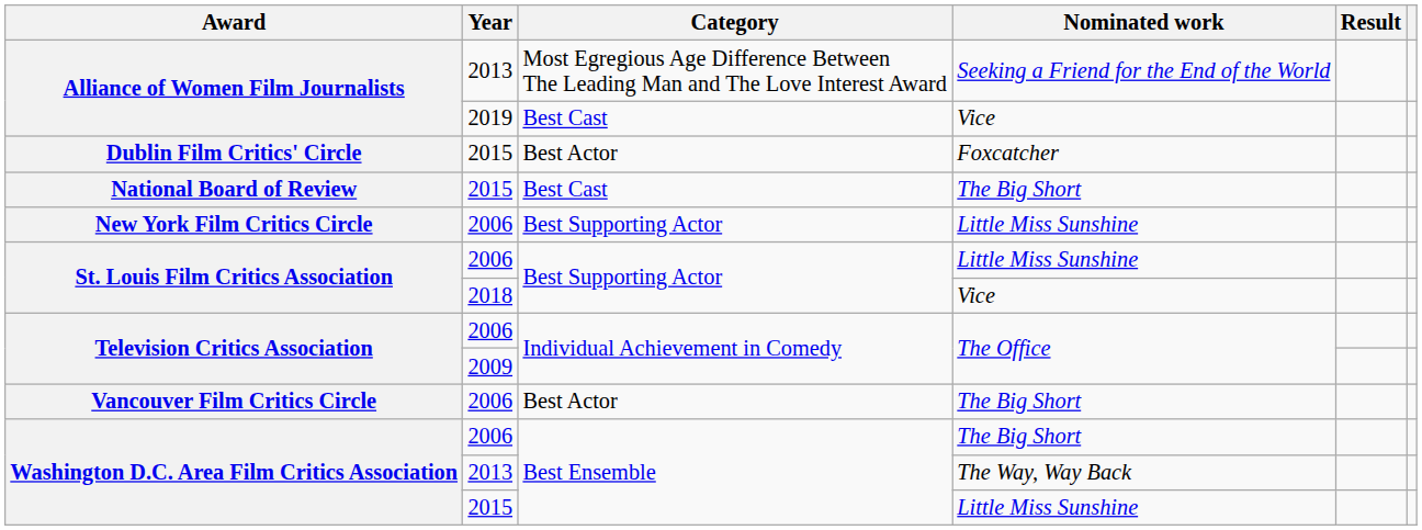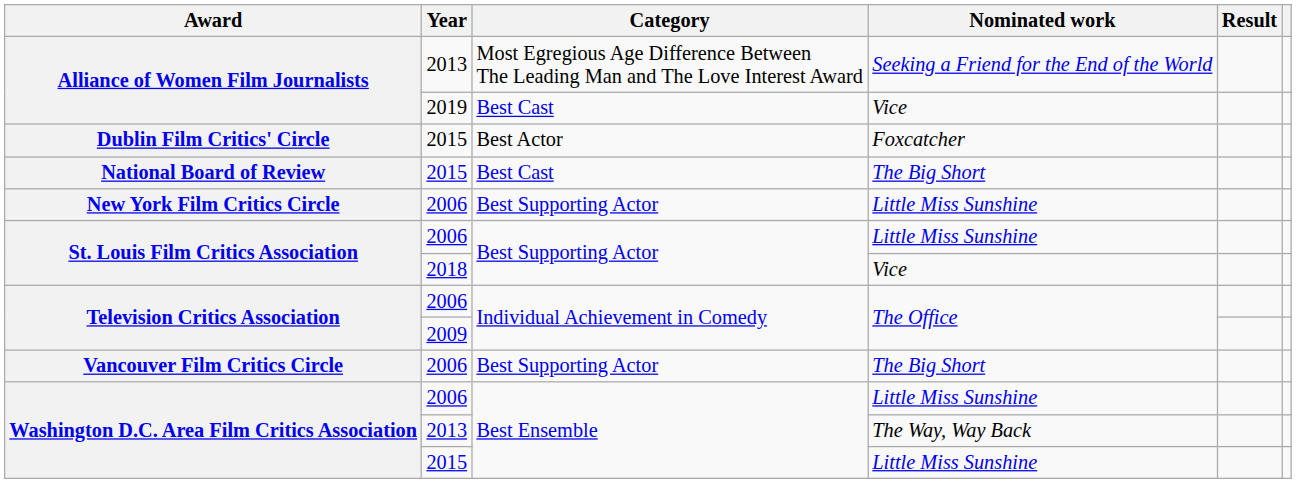Vancouver Film Critics Circle | Category: Best Actor -> Best Supporting Actor
Washington D.C. Area Film Critics Association / 2006 | Nominated work: The Big Short -> Little Miss Sunshine
